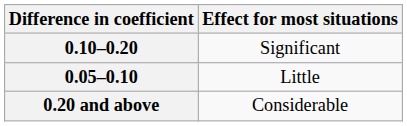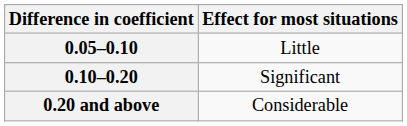rows swapped: 0.05–0.10 <-> 0.10–0.20
